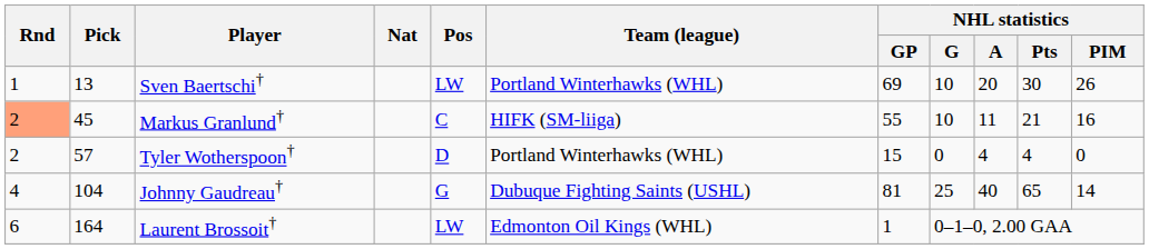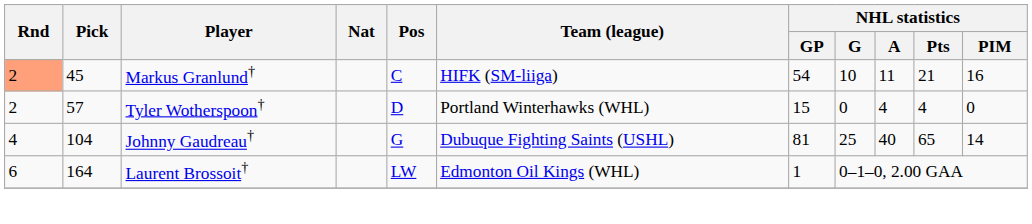- row: 1 | 13 | Sven Baertschi† | LW | Portland Winterhawks (WHL) | 69 | 10 | 20 | 30 | 26
Markus Granlund† | NHL statistics / GP: 55 -> 54
